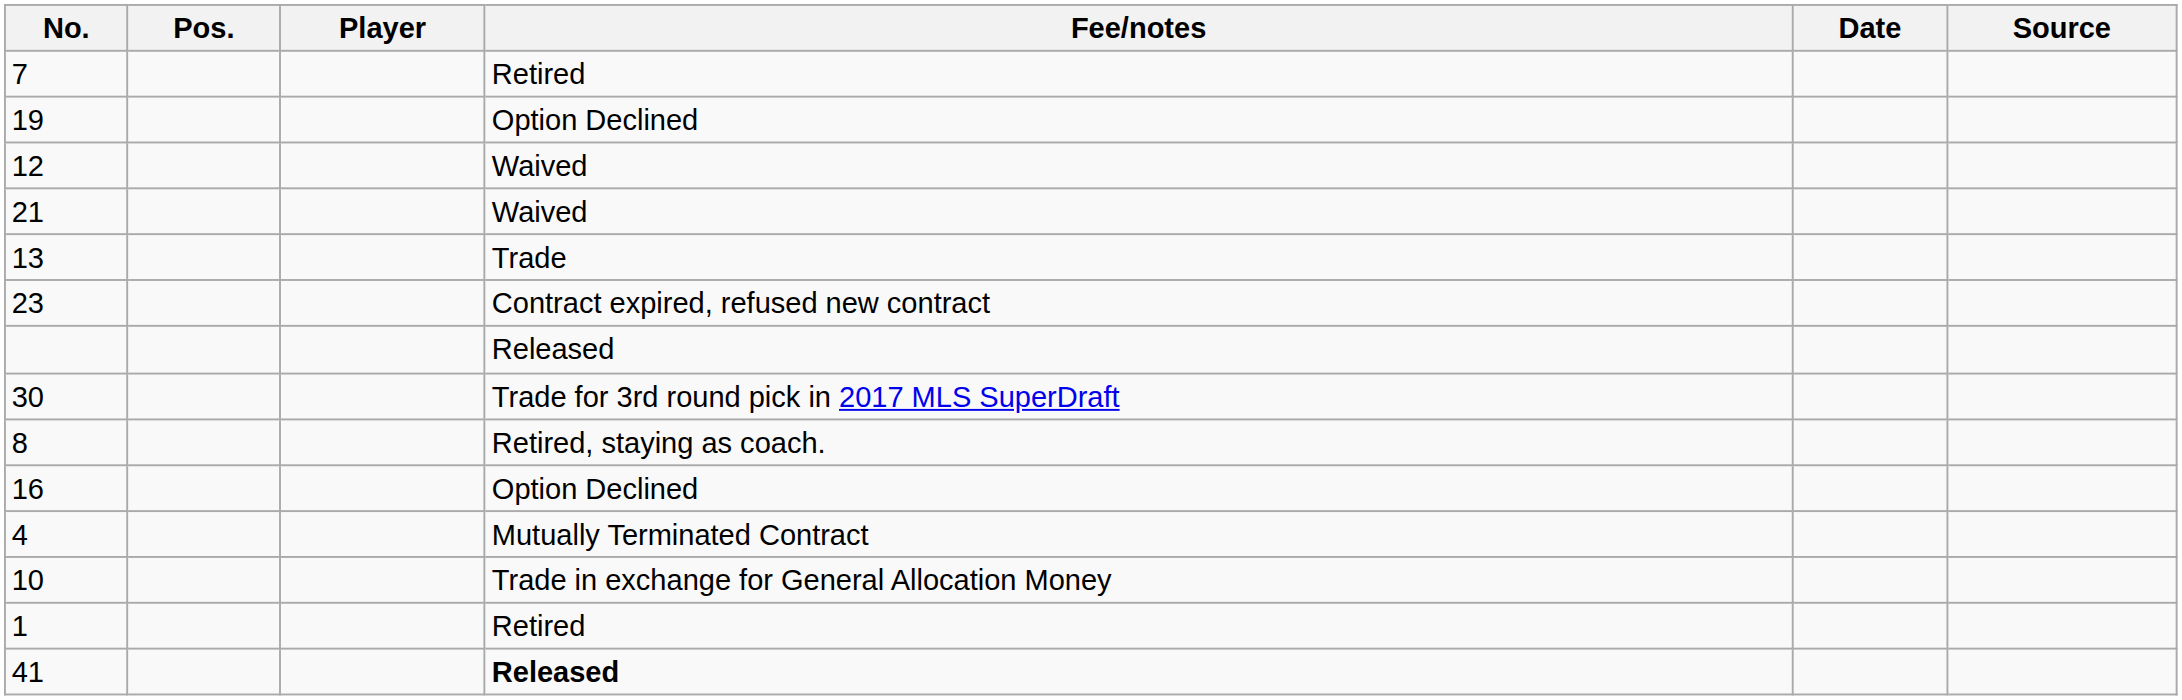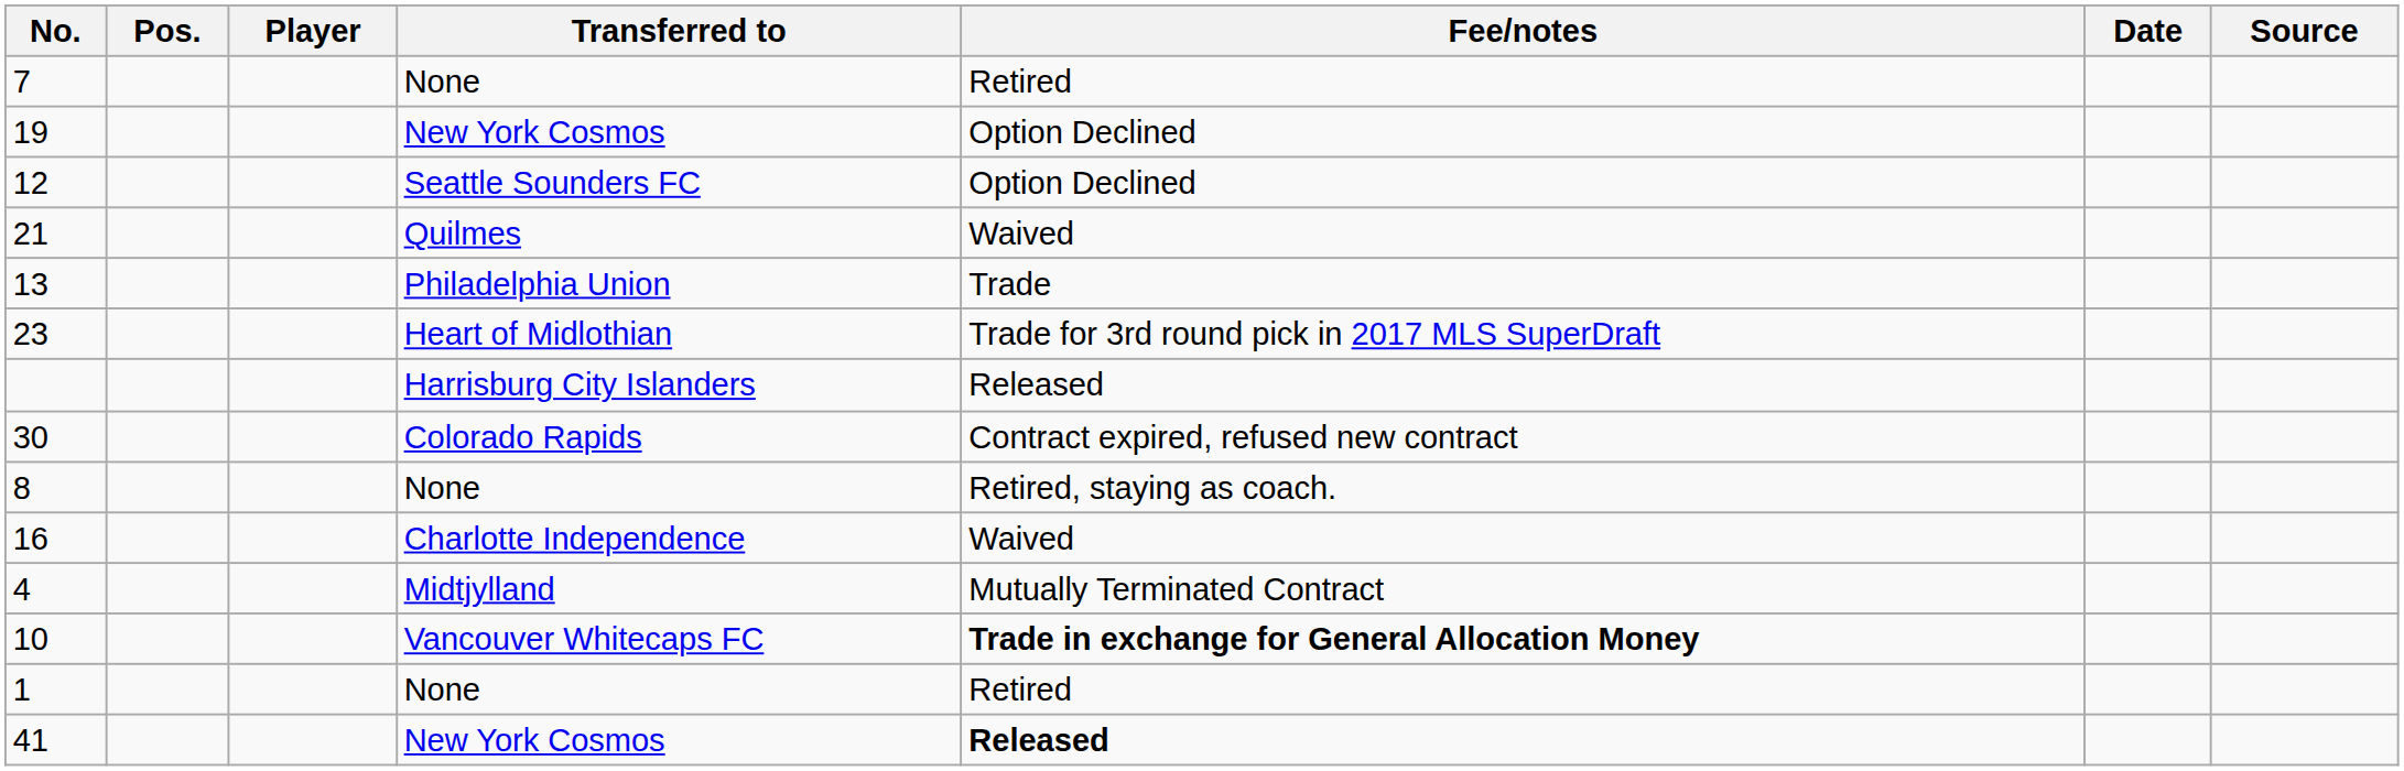+ column: Transferred to | None | New York Cosmos | Seattle Sounders FC | Quilmes | Philadelphia Union | Heart of Midlothian | Harrisburg City Islanders | Colorado Rapids | None | Charlotte Independence | Midtjylland | Vancouver Whitecaps FC | None | New York Cosmos
12 | Fee/notes: Waived -> Option Declined
23 | Fee/notes: Contract expired, refused new contract -> Trade for 3rd round pick in 2017 MLS SuperDraft
30 | Fee/notes: Trade for 3rd round pick in 2017 MLS SuperDraft -> Contract expired, refused new contract
16 | Fee/notes: Option Declined -> Waived
10 | Fee/notes: normal -> bold
